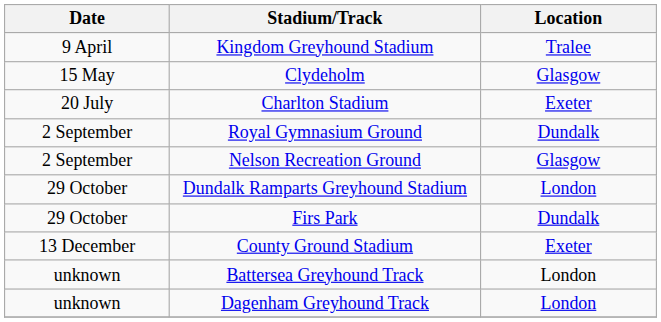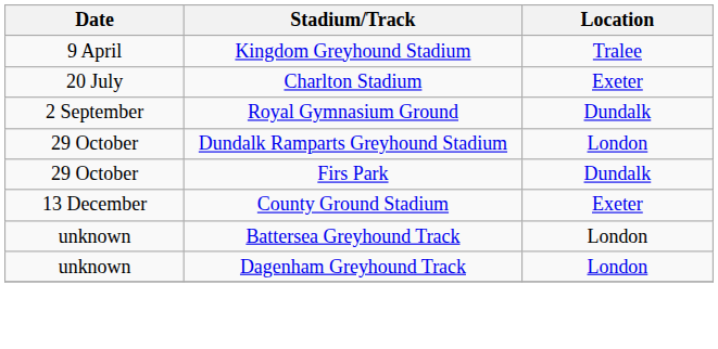- row: 15 May | Clydeholm | Glasgow
- row: 2 September | Nelson Recreation Ground | Glasgow
